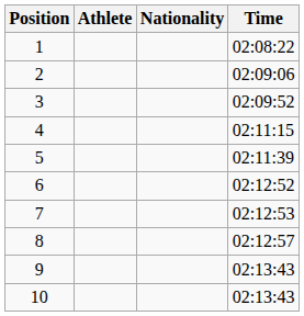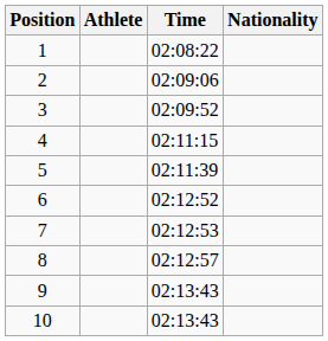columns swapped: Nationality <-> Time
